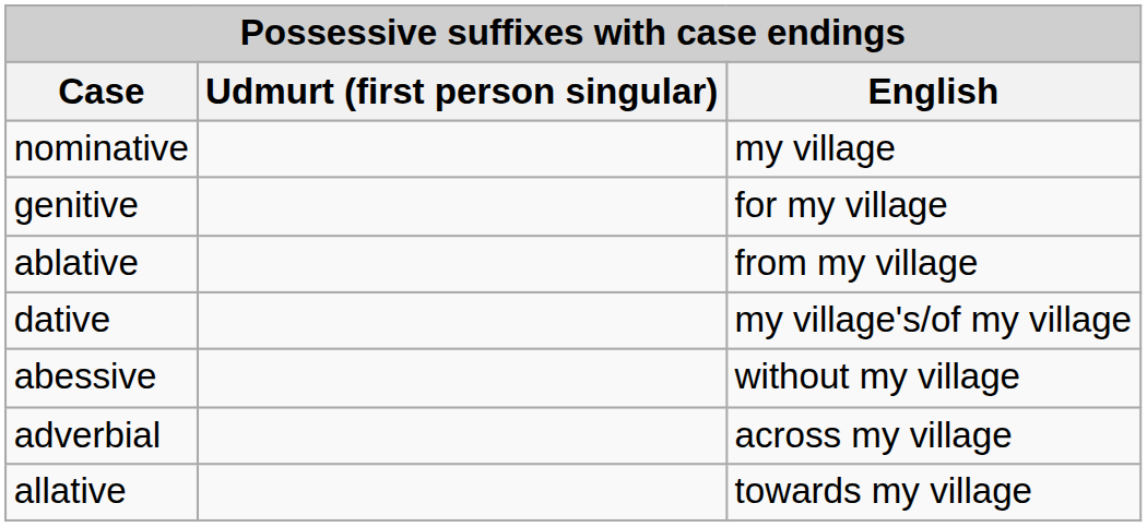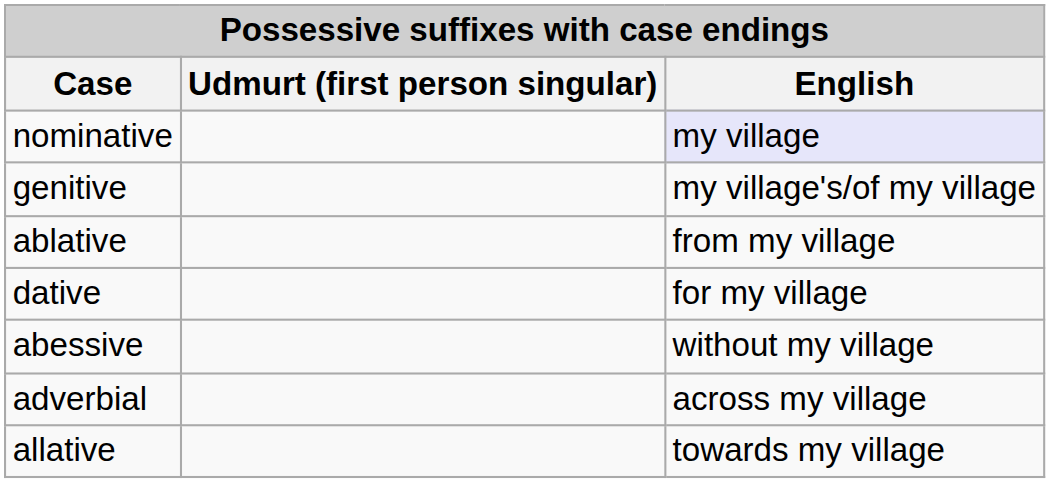nominative | English: no background -> lavender background
genitive | English: for my village -> my village's/of my village
dative | English: my village's/of my village -> for my village
